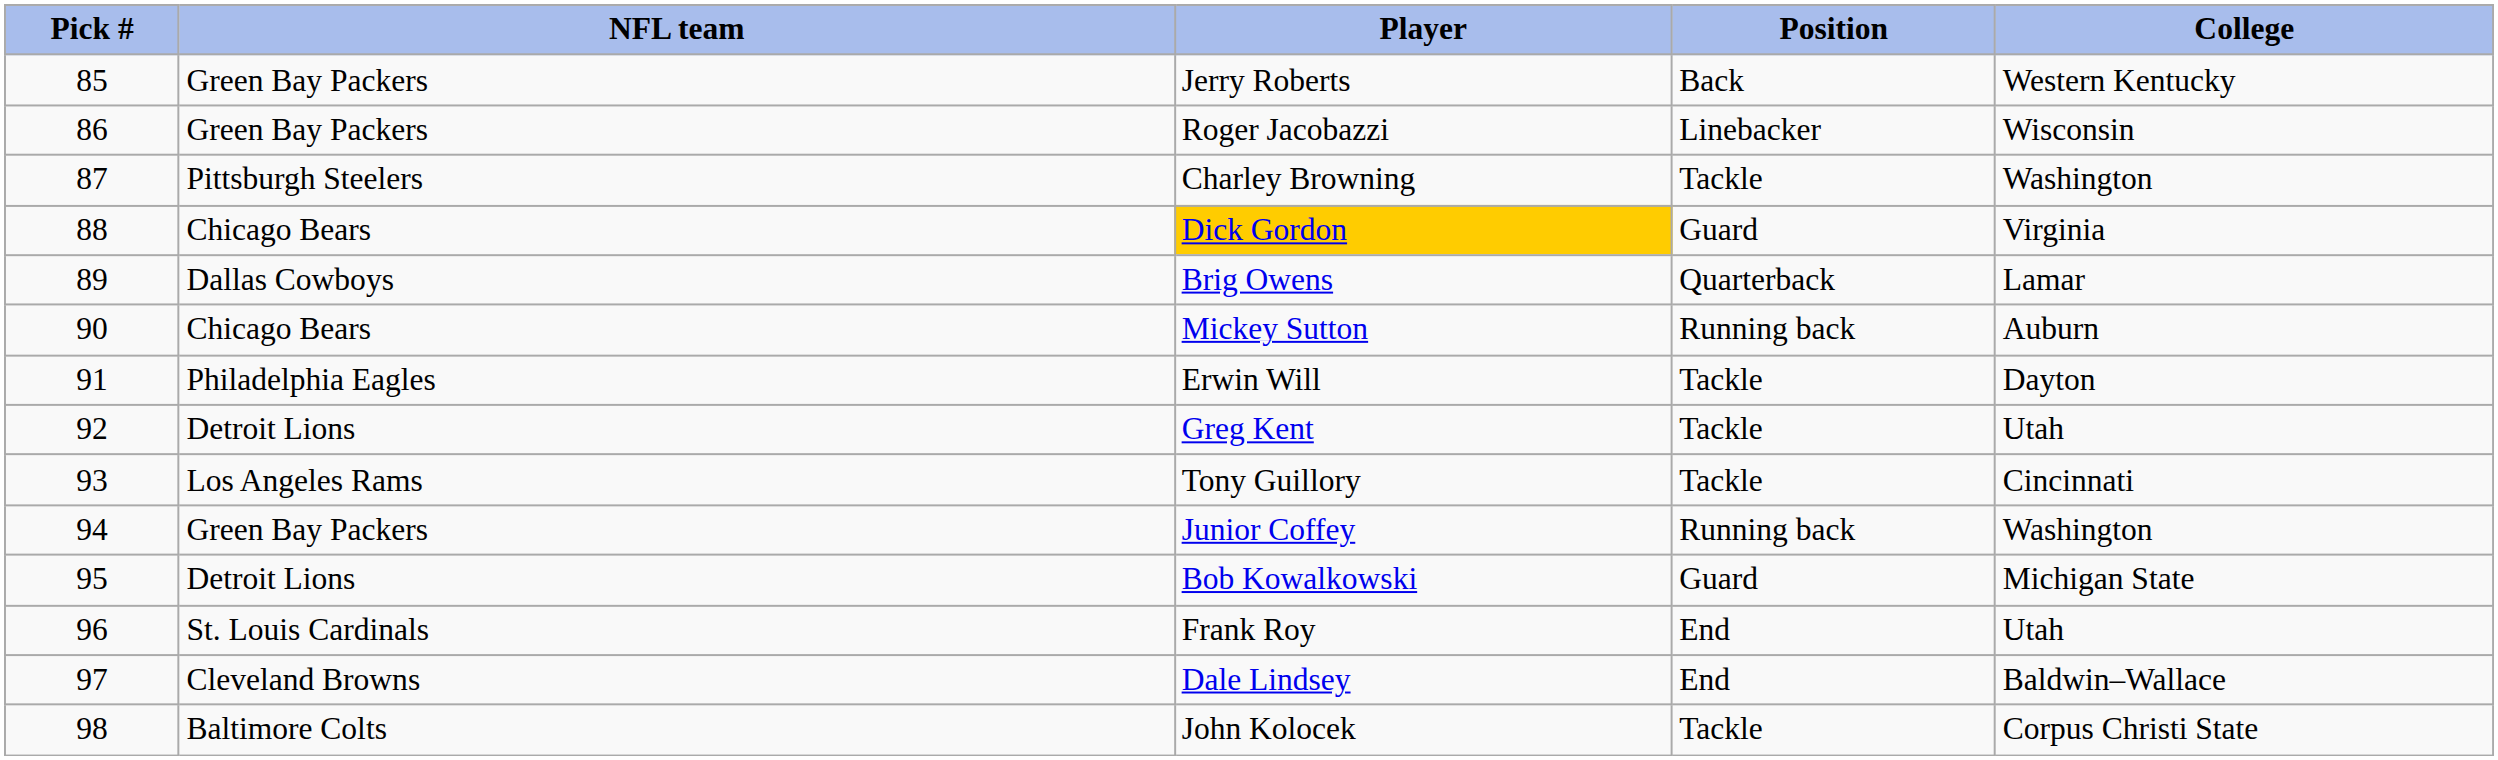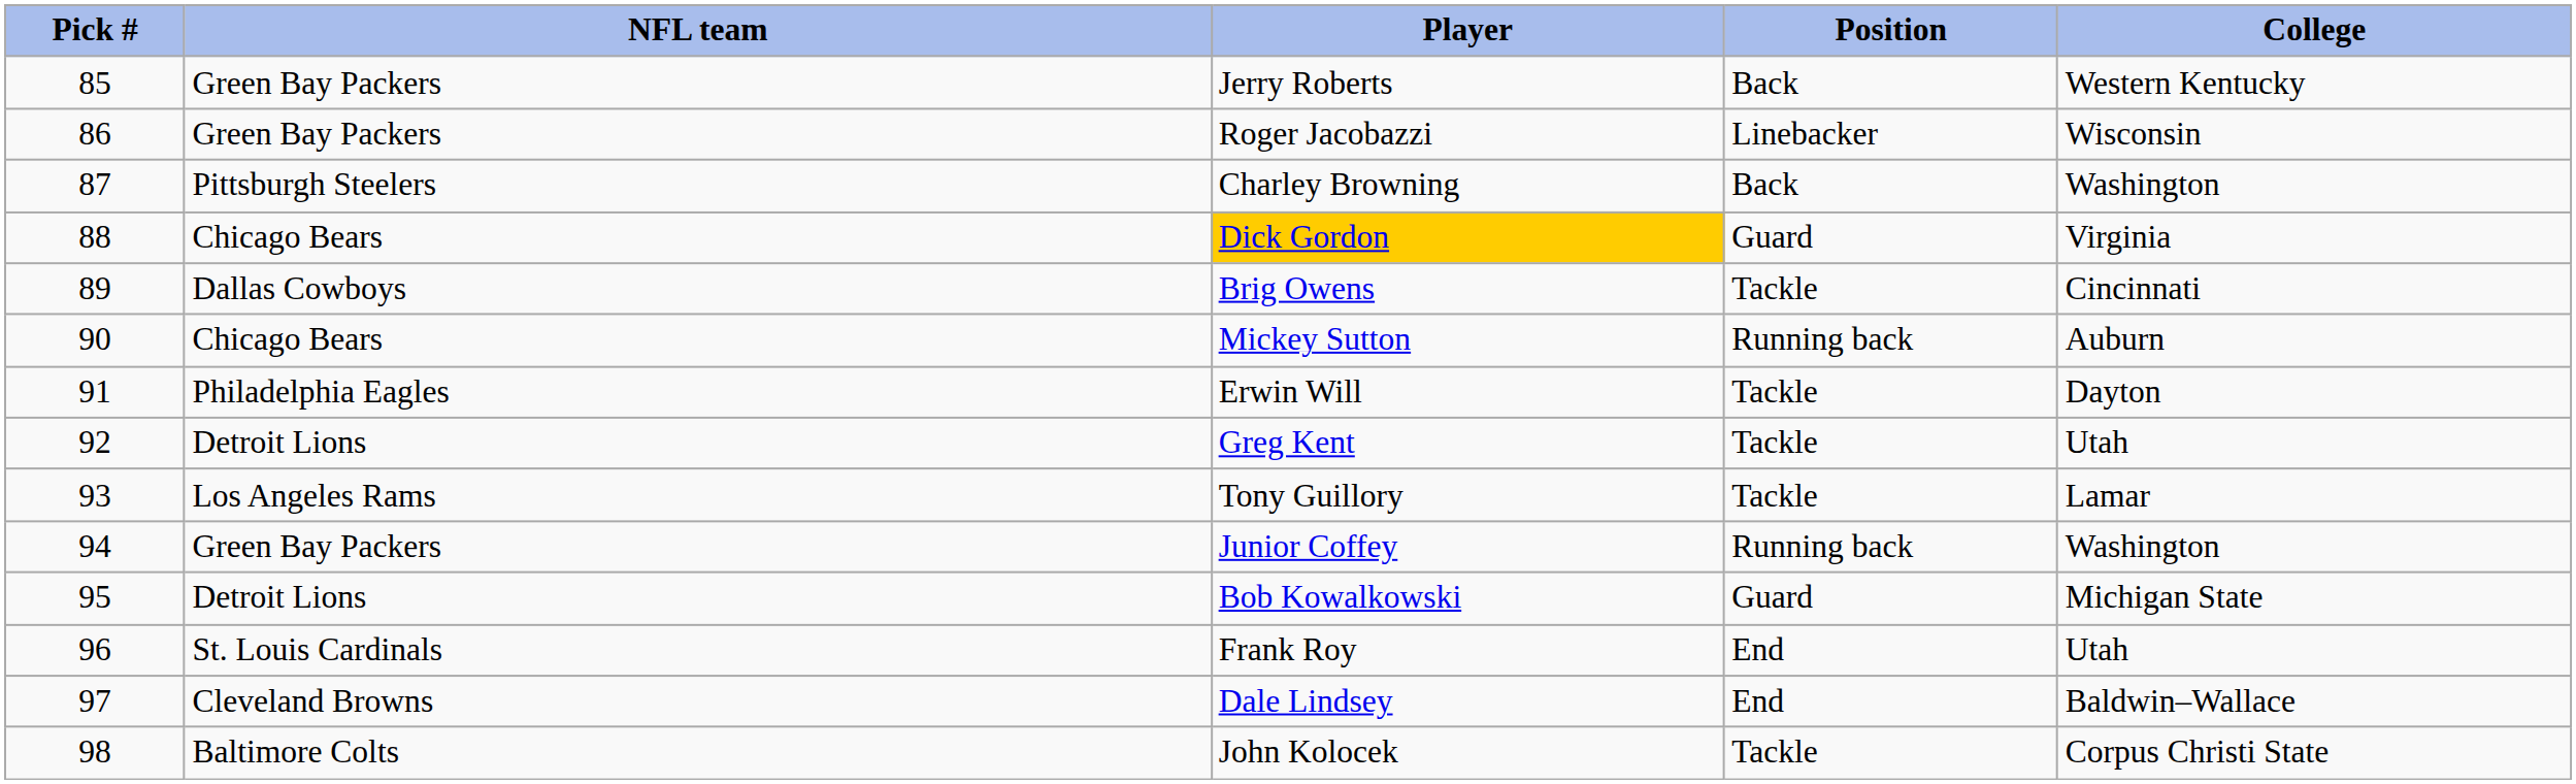Charley Browning | Position: Tackle -> Back
Brig Owens | Position: Quarterback -> Tackle
Brig Owens | College: Lamar -> Cincinnati
Tony Guillory | College: Cincinnati -> Lamar
